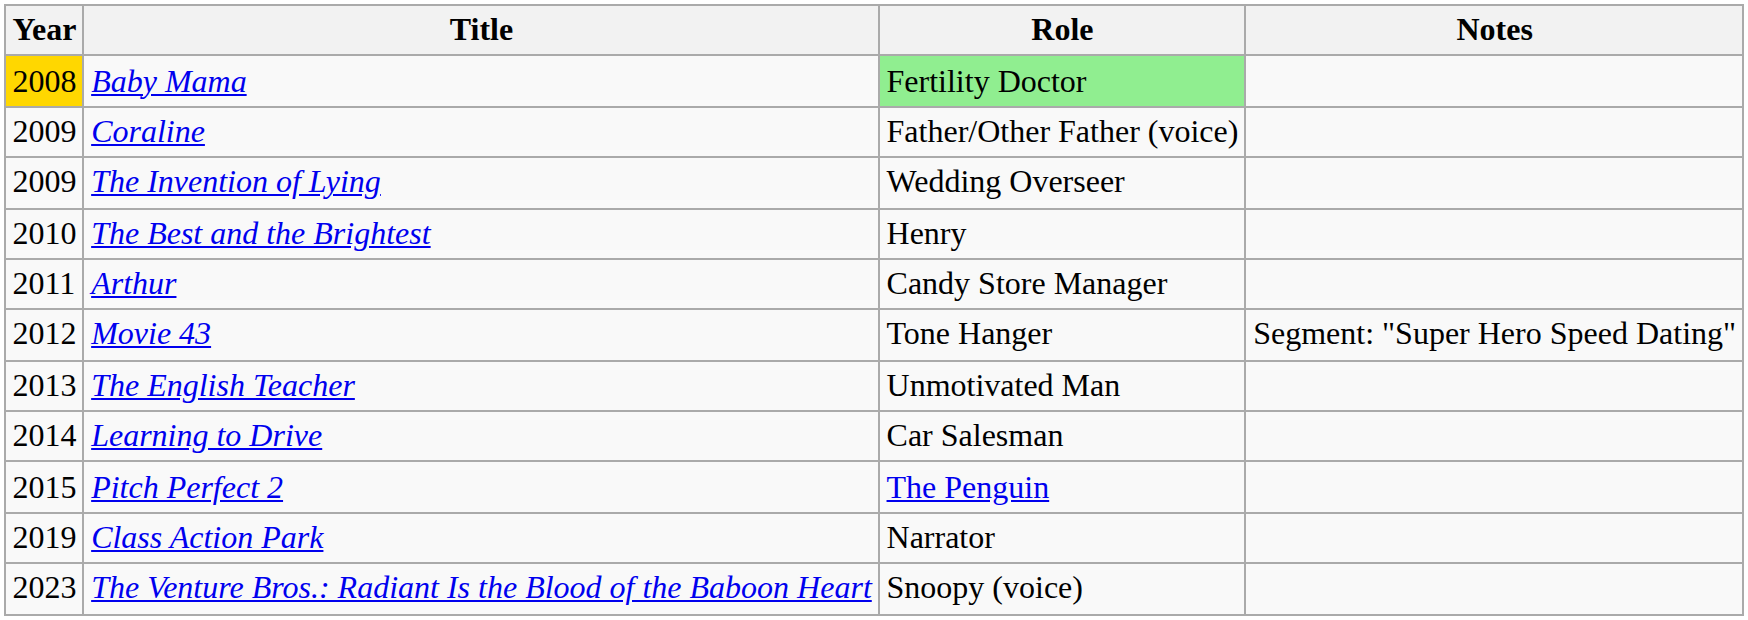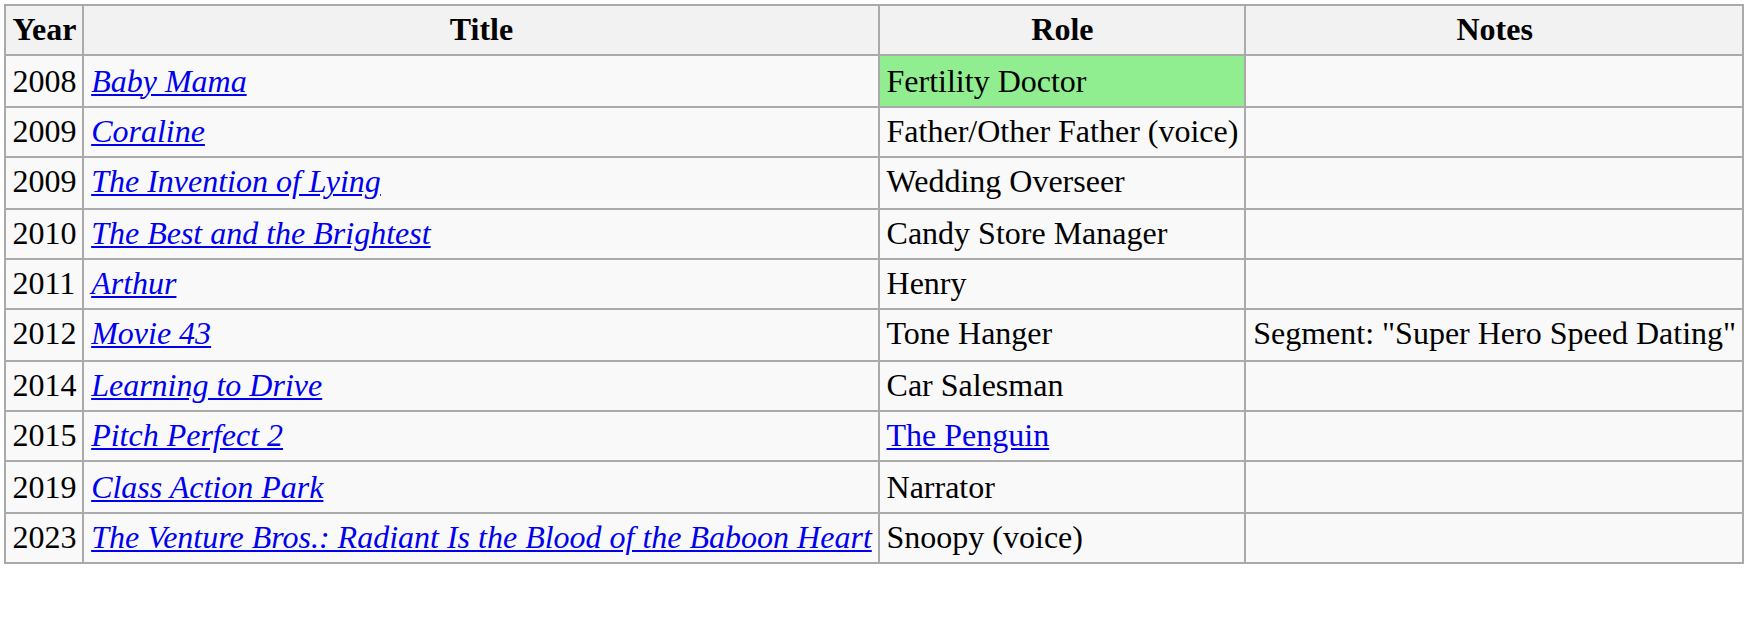Baby Mama | Year: gold background -> no background
The Best and the Brightest | Role: Henry -> Candy Store Manager
Arthur | Role: Candy Store Manager -> Henry
- row: 2013 | The English Teacher | Unmotivated Man
